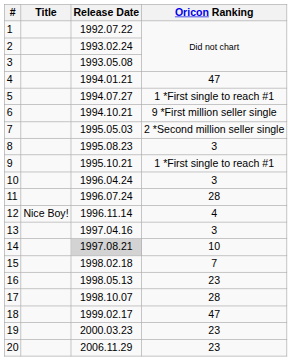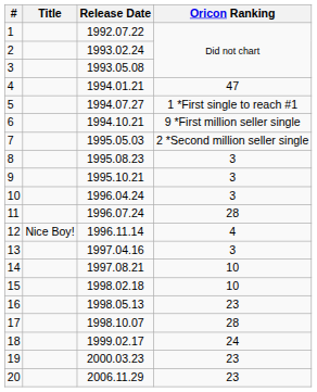9 | Oricon Ranking: 1 *First single to reach #1 -> 3
14 | Release Date: lightgrey background -> no background
15 | Oricon Ranking: 7 -> 10
18 | Oricon Ranking: 47 -> 24
